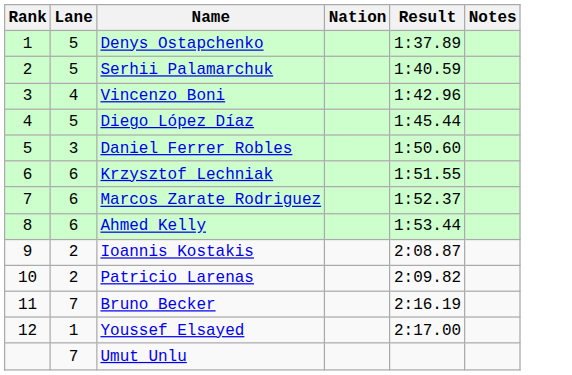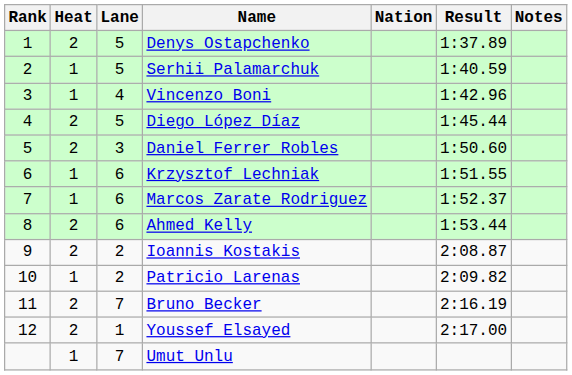+ column: Heat | 2 | 1 | 1 | 2 | 2 | 1 | 1 | 2 | 2 | 1 | 2 | 2 | 1
